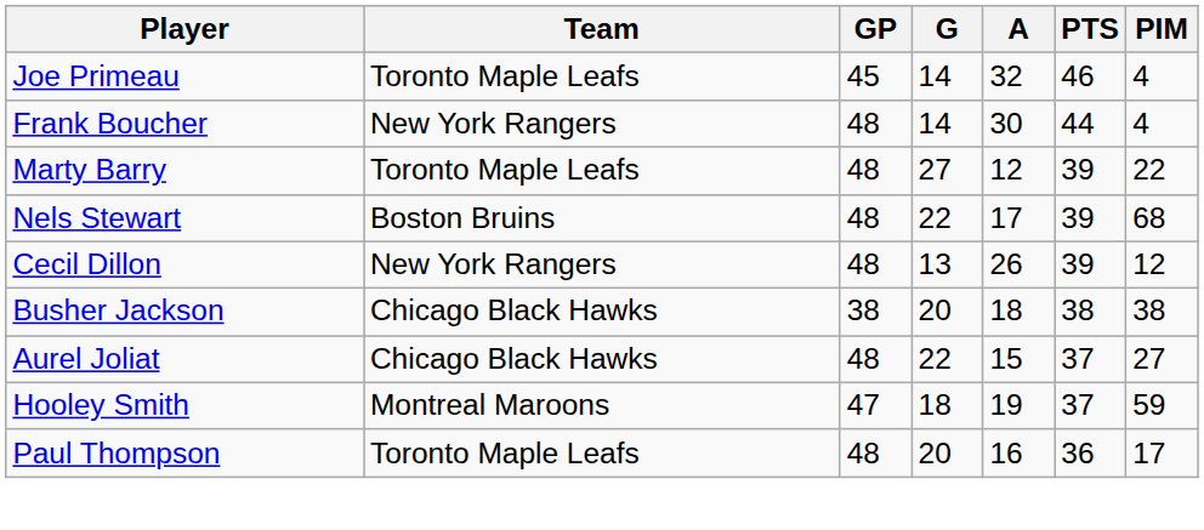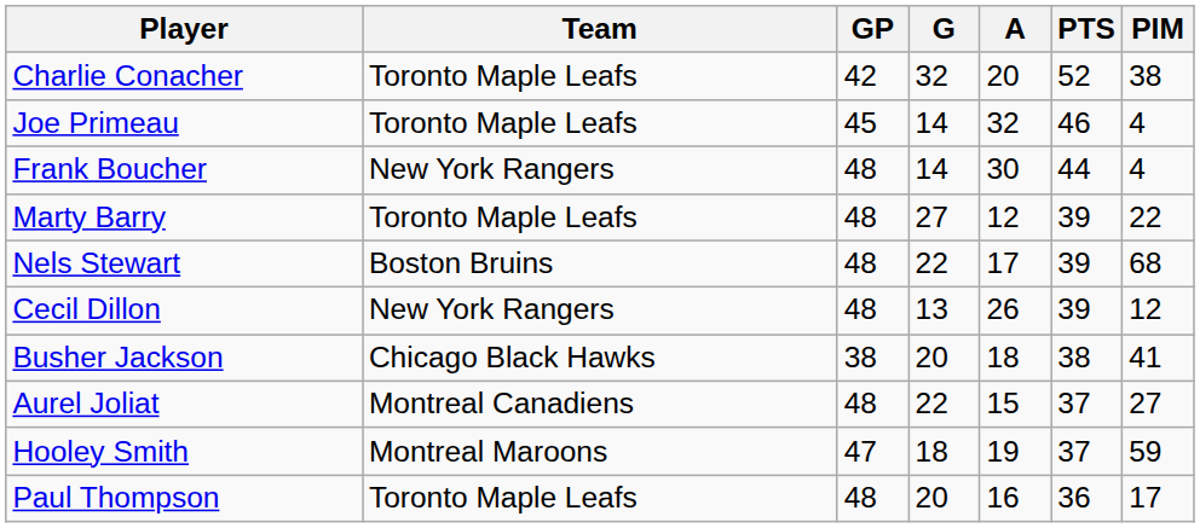+ row: Charlie Conacher | Toronto Maple Leafs | 42 | 32 | 20 | 52 | 38
Busher Jackson | PIM: 38 -> 41
Aurel Joliat | Team: Chicago Black Hawks -> Montreal Canadiens
